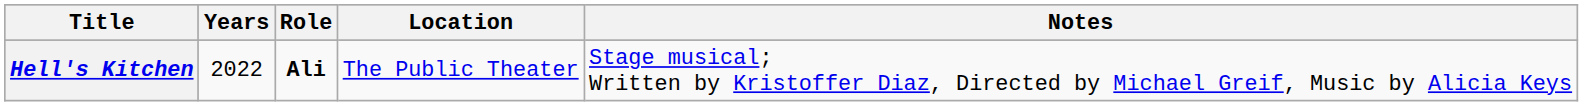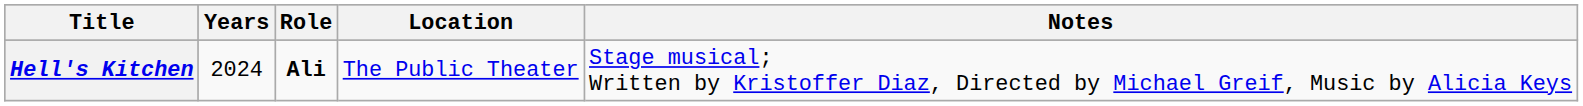Hell's Kitchen | Years: 2022 -> 2024
